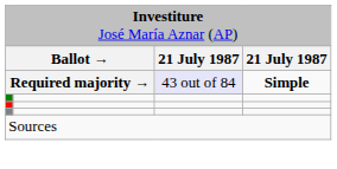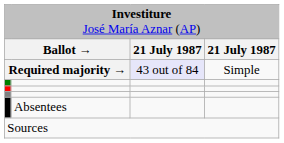Required majority → | column 4: bold -> normal
+ row: Absentees
